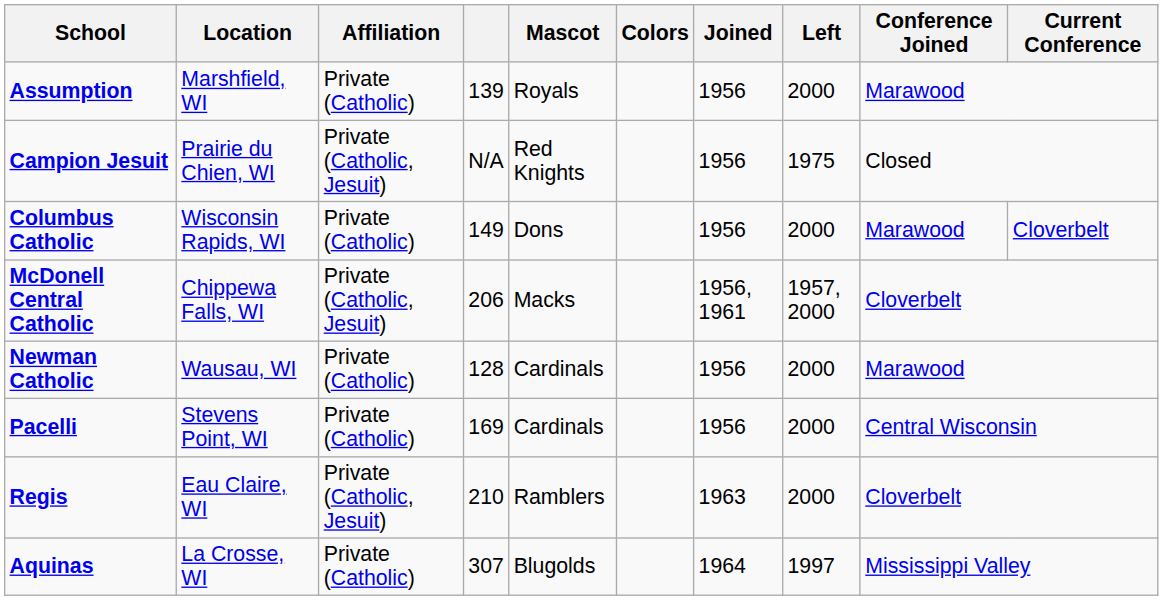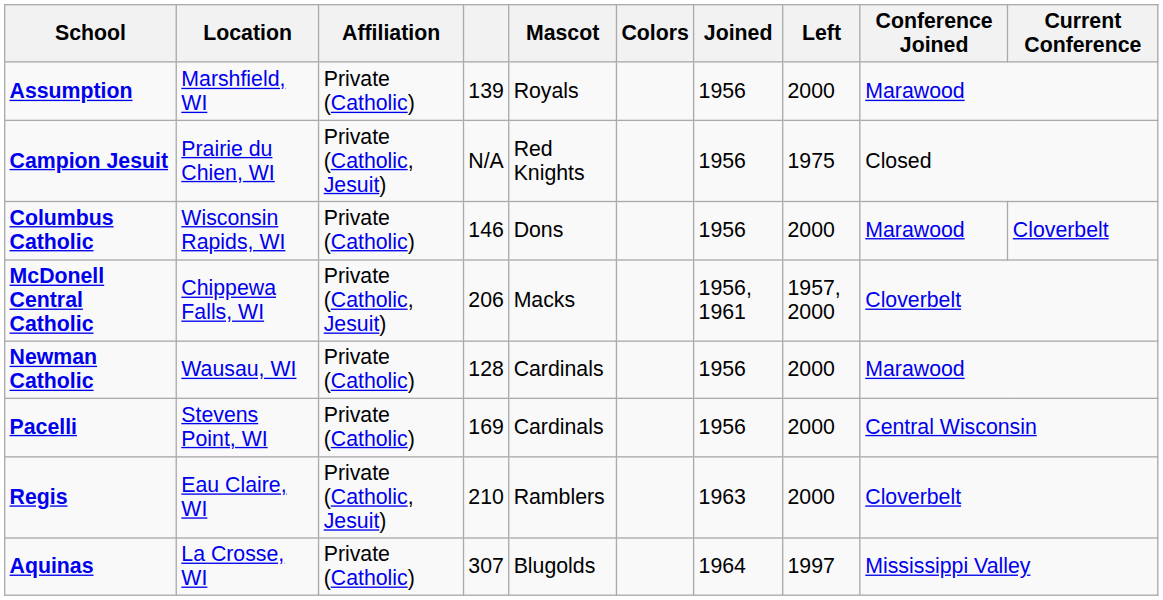Columbus Catholic | column 4: 149 -> 146
